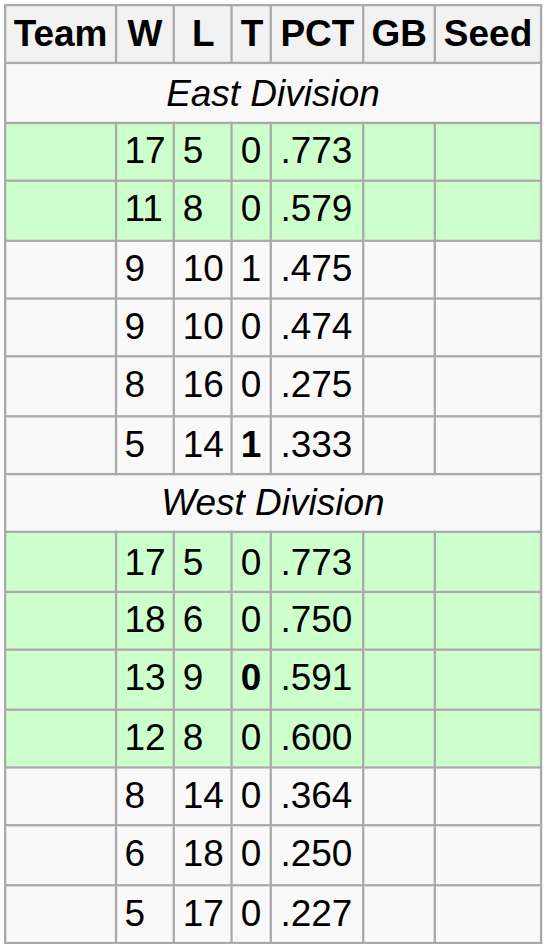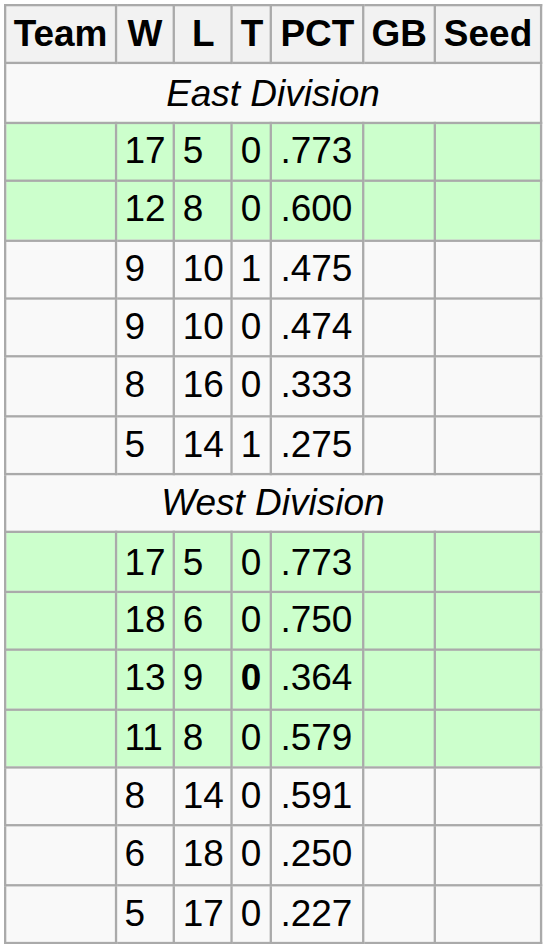rows swapped: 11 <-> 12
8 / 16 | PCT: .275 -> .333
5 / 14 | T: bold -> normal
5 / 14 | PCT: .333 -> .275
13 | PCT: .591 -> .364
8 / 14 | PCT: .364 -> .591
